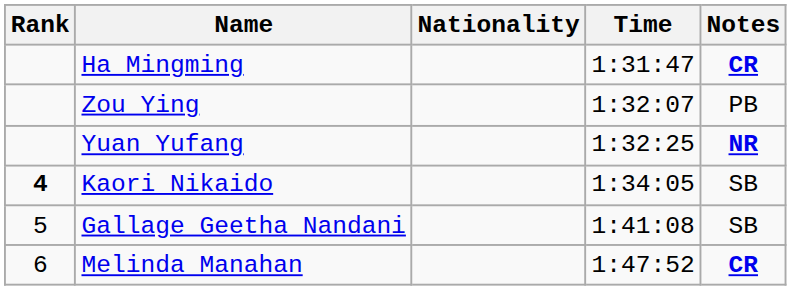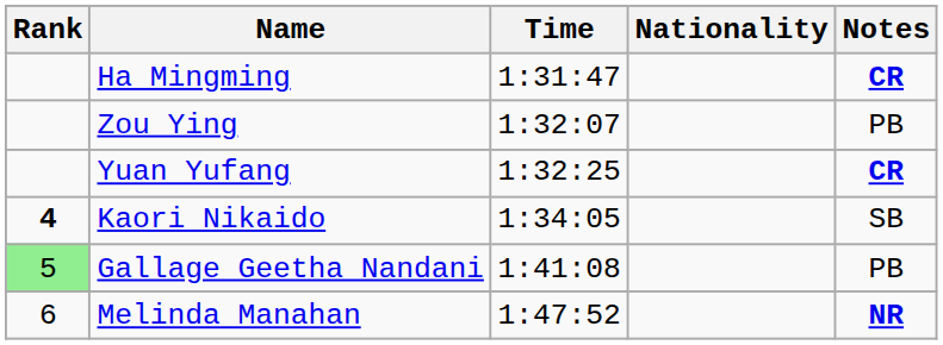columns swapped: Nationality <-> Time
Yuan Yufang | Notes: NR -> CR
Gallage Geetha Nandani | Rank: no background -> lightgreen background
Gallage Geetha Nandani | Notes: SB -> PB
Melinda Manahan | Notes: CR -> NR
